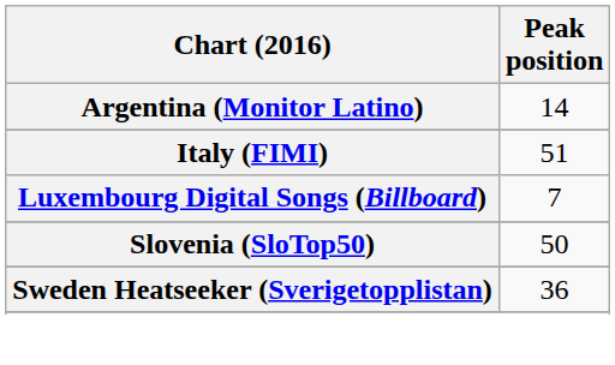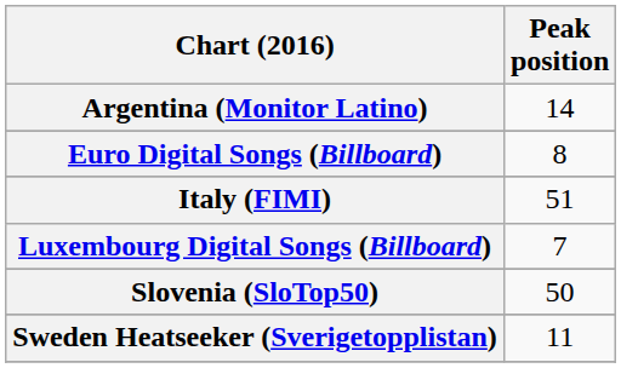+ row: Euro Digital Songs (Billboard) | 8
Sweden Heatseeker (Sverigetopplistan) | Peak position: 36 -> 11
